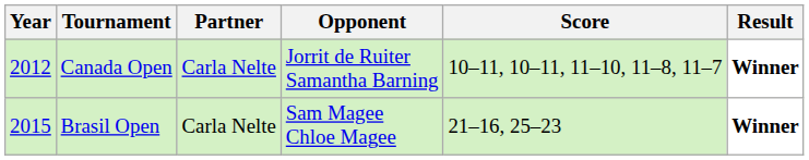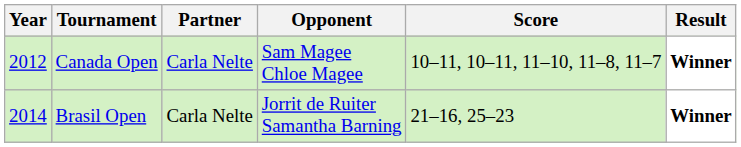Canada Open | Opponent: Jorrit de Ruiter Samantha Barning -> Sam Magee Chloe Magee
Brasil Open | Year: 2015 -> 2014
Brasil Open | Opponent: Sam Magee Chloe Magee -> Jorrit de Ruiter Samantha Barning
